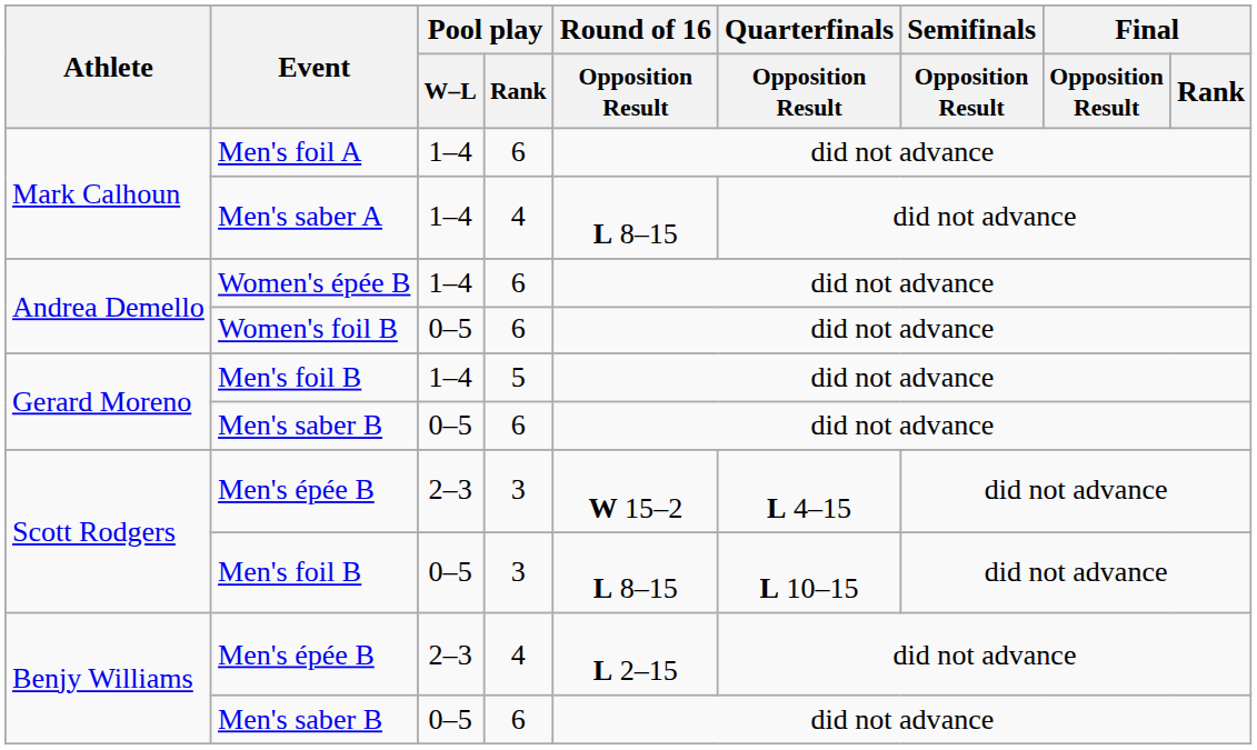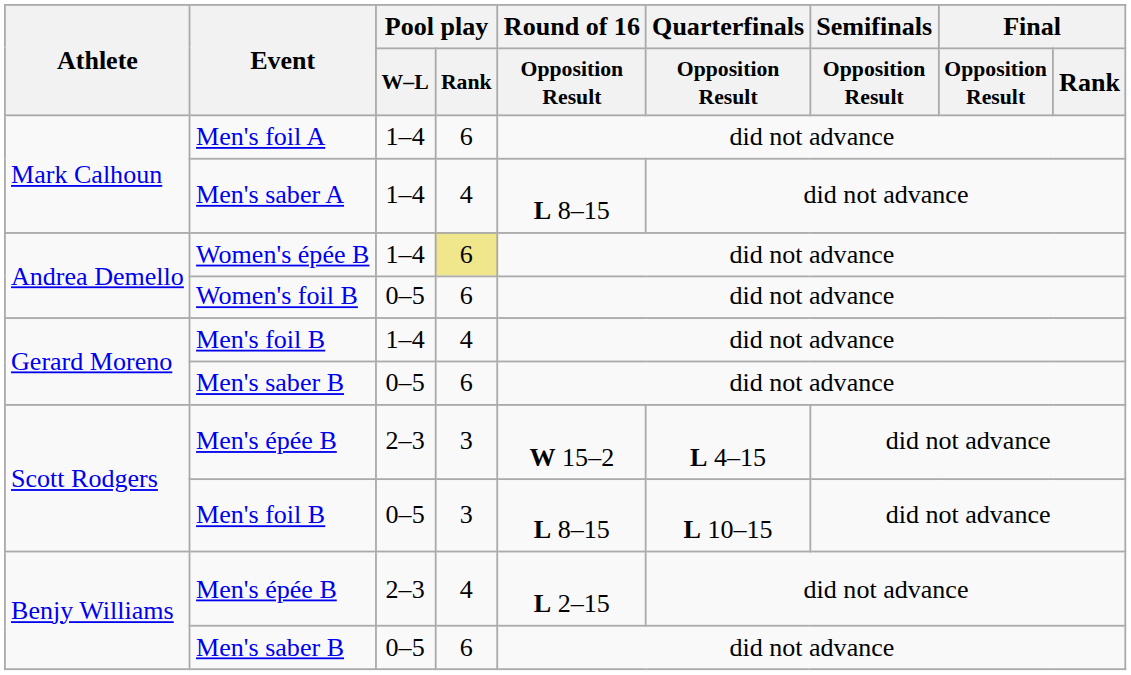Women's épée B | Pool play / Rank: no background -> khaki background
Gerard Moreno / Men's foil B | Pool play / Rank: 5 -> 4
